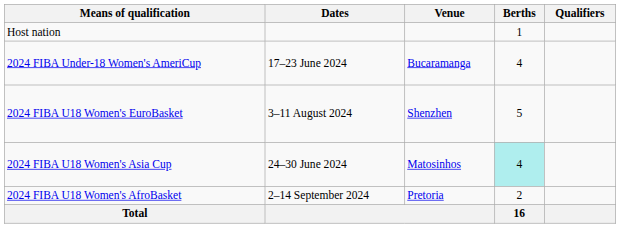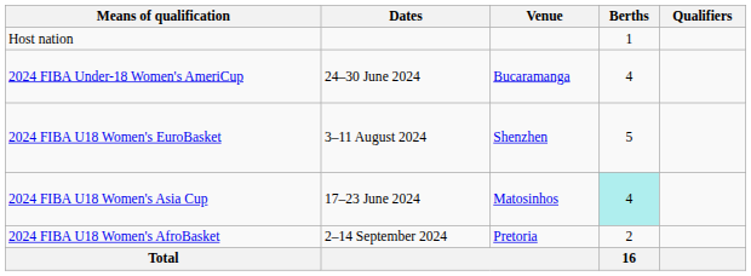2024 FIBA Under-18 Women's AmeriCup | Dates: 17–23 June 2024 -> 24–30 June 2024
2024 FIBA U18 Women's Asia Cup | Dates: 24–30 June 2024 -> 17–23 June 2024
